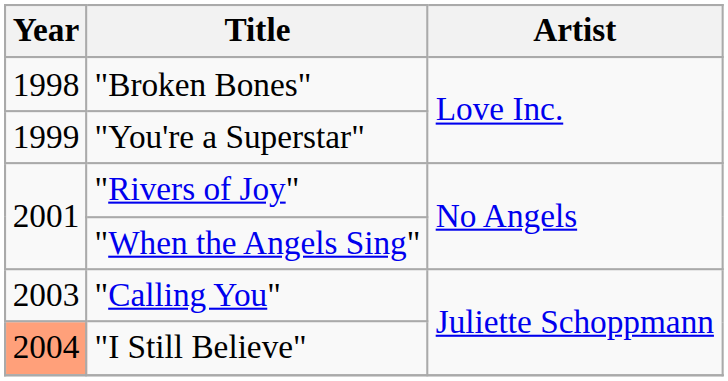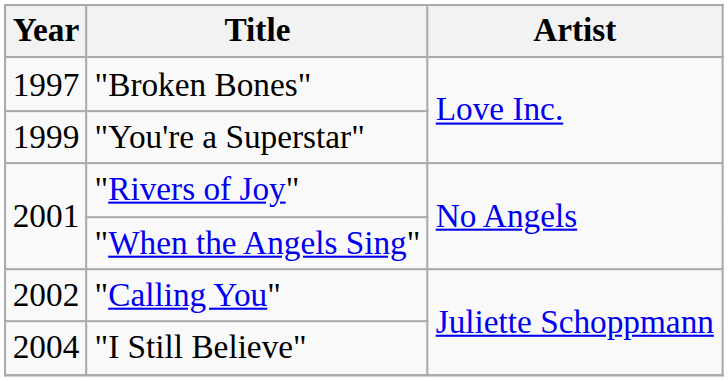"Broken Bones" | Year: 1998 -> 1997
"Calling You" | Year: 2003 -> 2002
"I Still Believe" | Year: lightsalmon background -> no background
